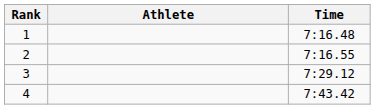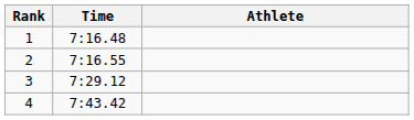columns swapped: Athlete <-> Time
